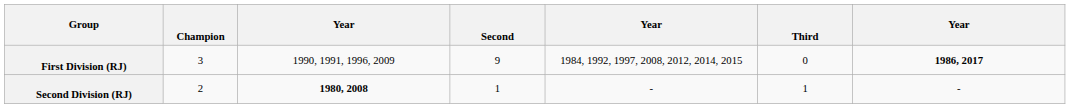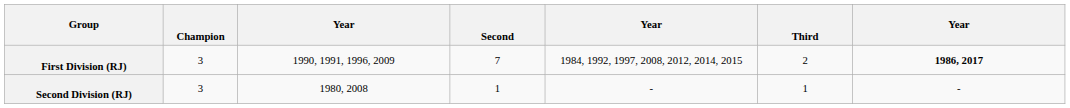First Division (RJ) | Second: 9 -> 7
First Division (RJ) | Third: 0 -> 2
Second Division (RJ) | Champion: 2 -> 3
Second Division (RJ) | column 3: bold -> normal
